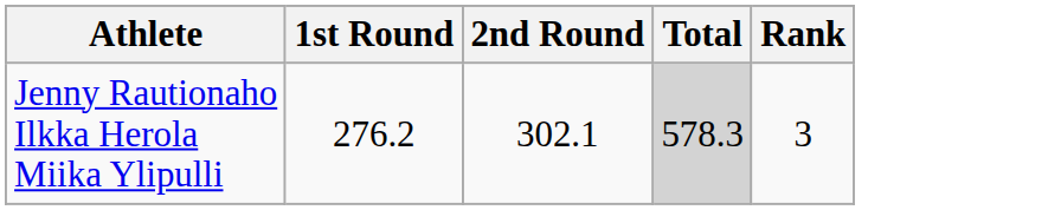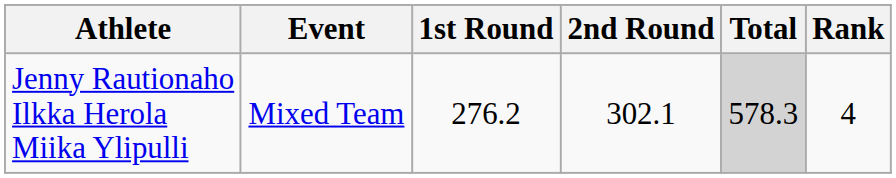+ column: Event | Mixed Team
Jenny Rautionaho Ilkka Herola Miika Ylipulli | Rank: 3 -> 4
